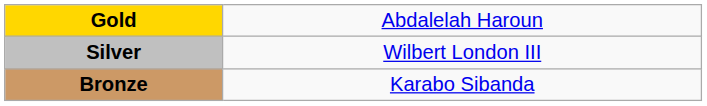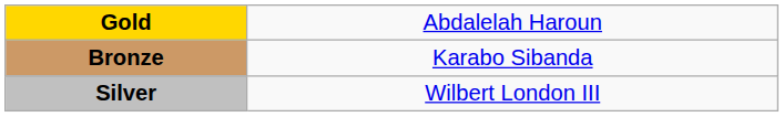rows swapped: Silver <-> Bronze
